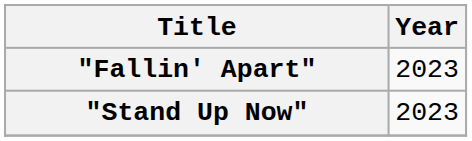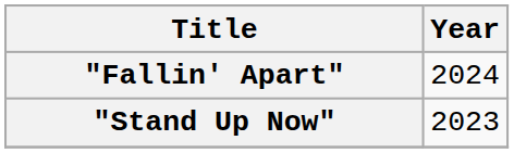"Fallin' Apart" | Year: 2023 -> 2024
